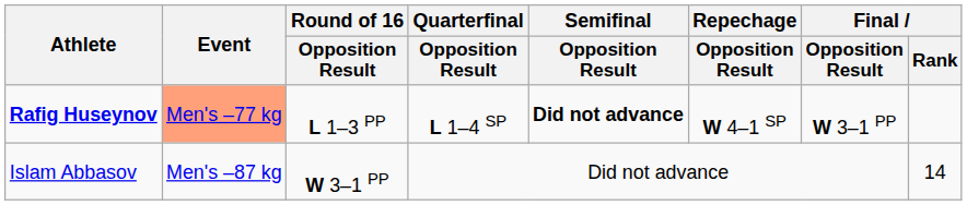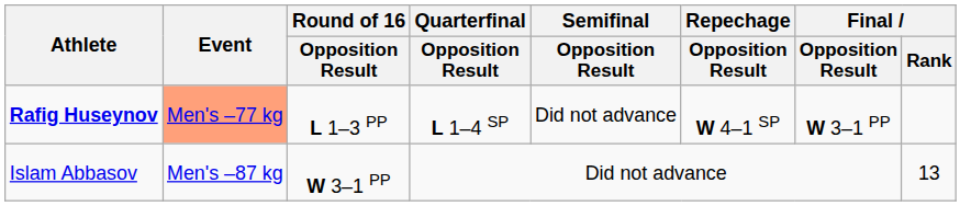Rafig Huseynov | Semifinal / Opposition Result: bold -> normal
Islam Abbasov | Final / Rank: 14 -> 13
